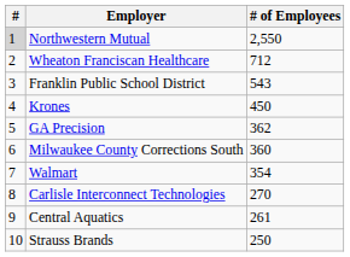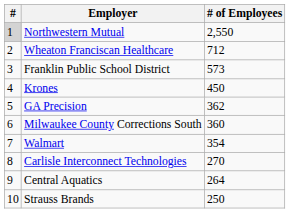Franklin Public School District | # of Employees: 543 -> 573
Central Aquatics | # of Employees: 261 -> 264
